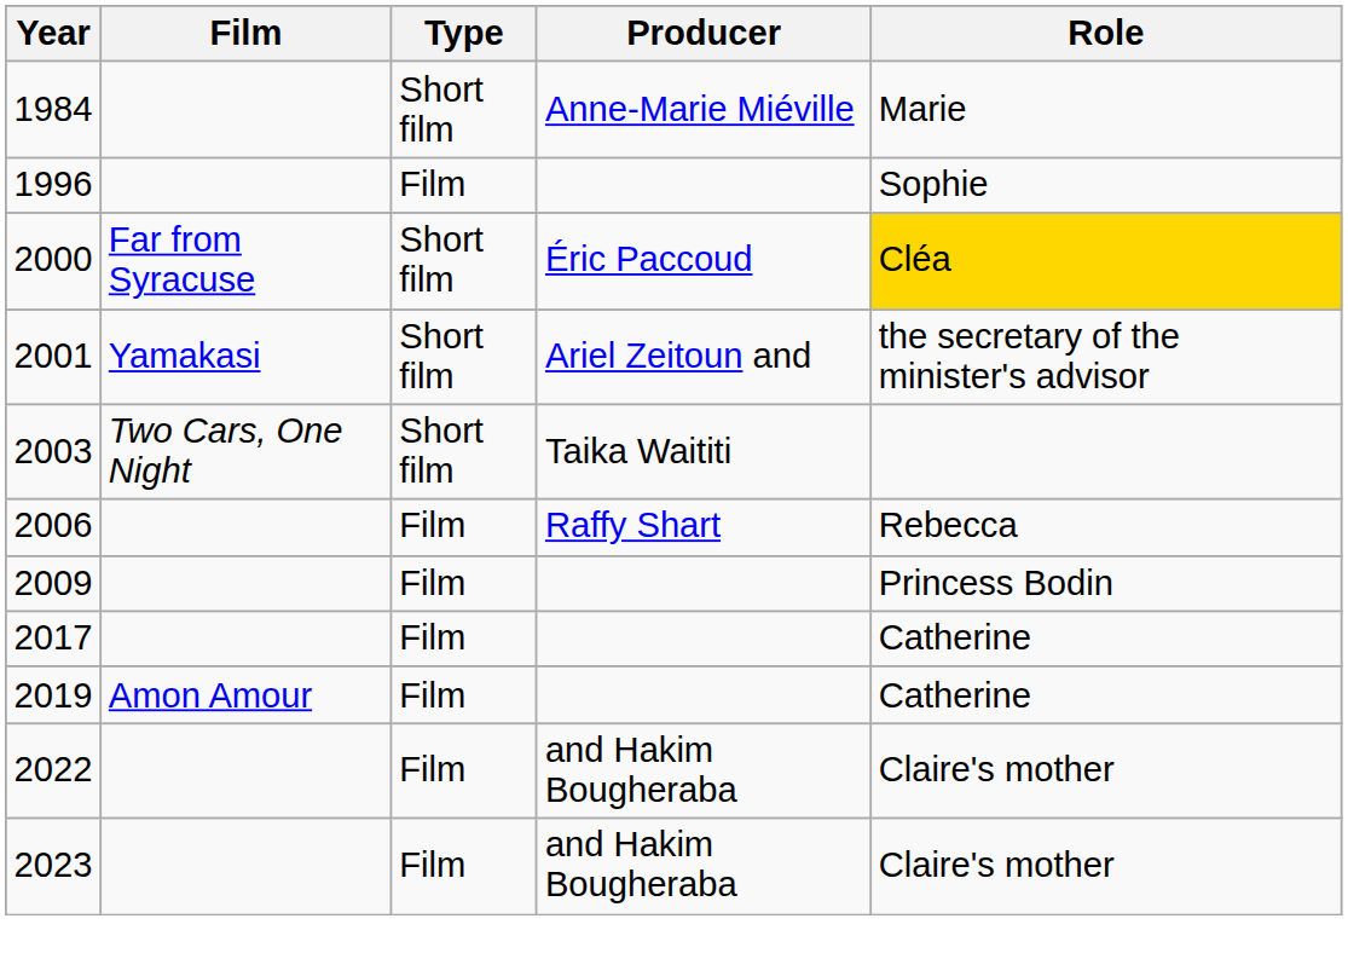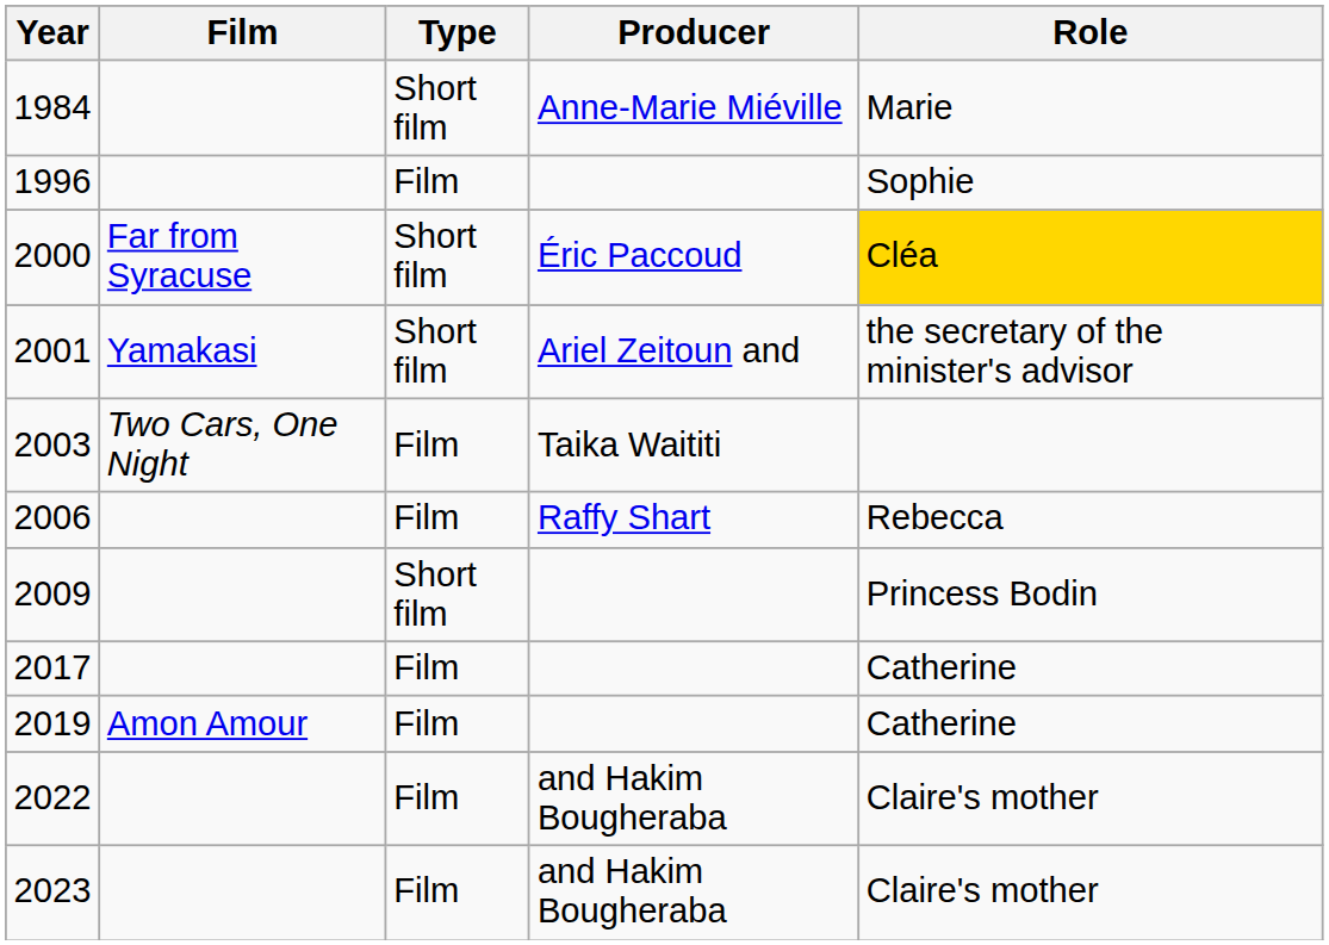2003 | Type: Short film -> Film
2009 | Type: Film -> Short film
